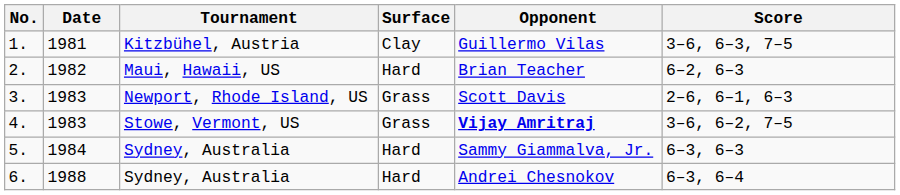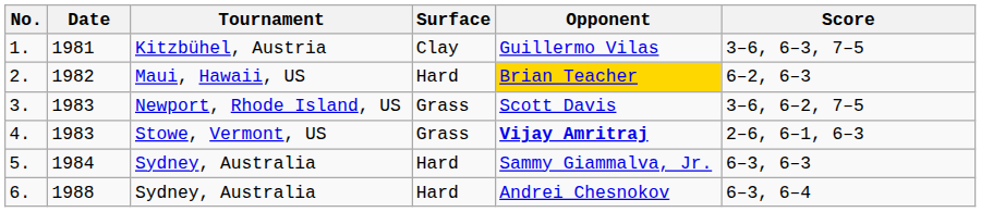2. | Opponent: no background -> gold background
3. | Score: 2–6, 6–1, 6–3 -> 3–6, 6–2, 7–5
4. | Score: 3–6, 6–2, 7–5 -> 2–6, 6–1, 6–3
